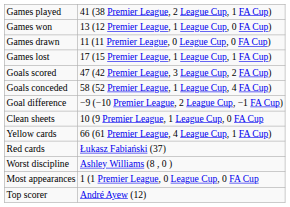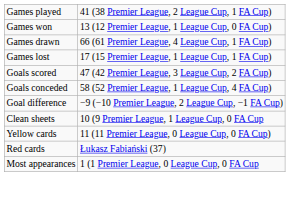Games drawn | column 2: 11 (11 Premier League, 0 League Cup, 0 FA Cup) -> 66 (61 Premier League, 4 League Cup, 1 FA Cup)
Yellow cards | column 2: 66 (61 Premier League, 4 League Cup, 1 FA Cup) -> 11 (11 Premier League, 0 League Cup, 0 FA Cup)
- row: Worst discipline | Ashley Williams (8 , 0 )
- row: Top scorer | André Ayew (12)
